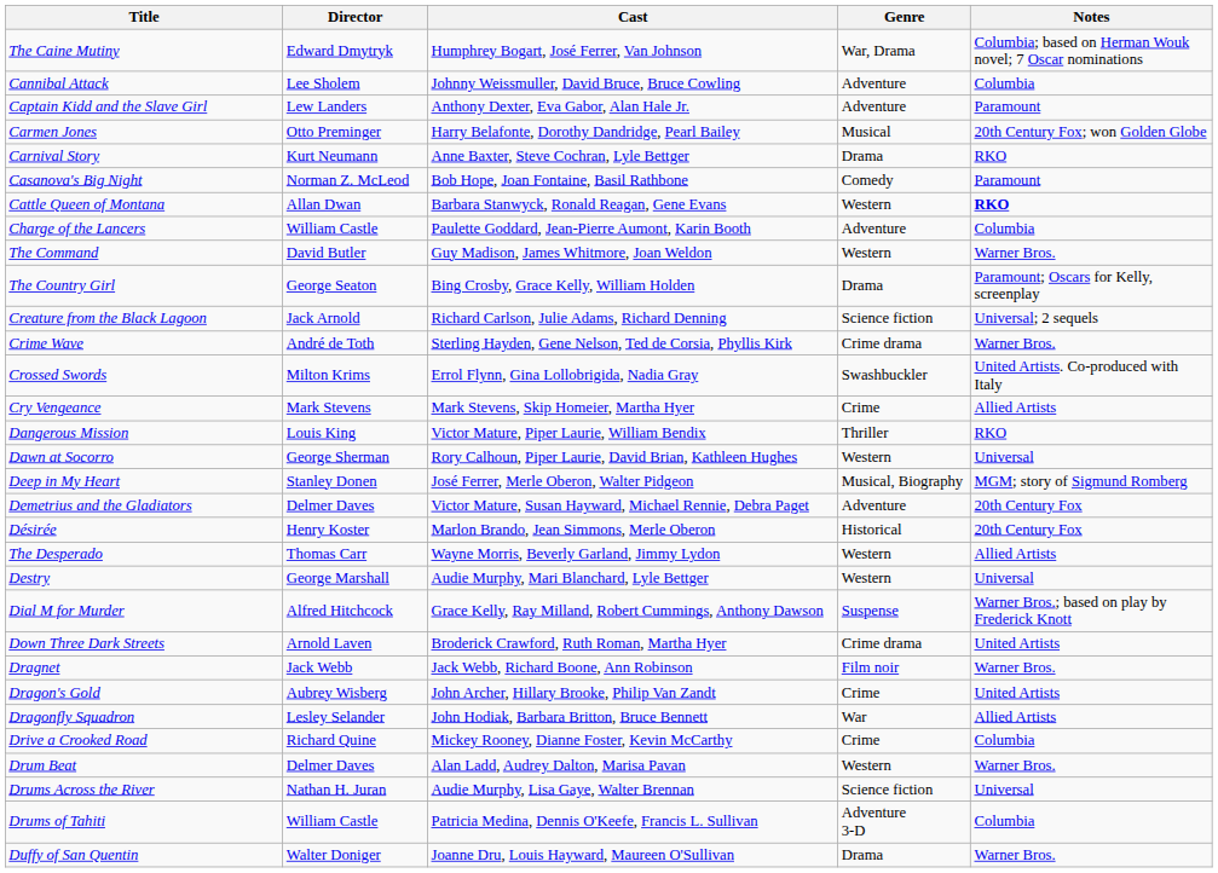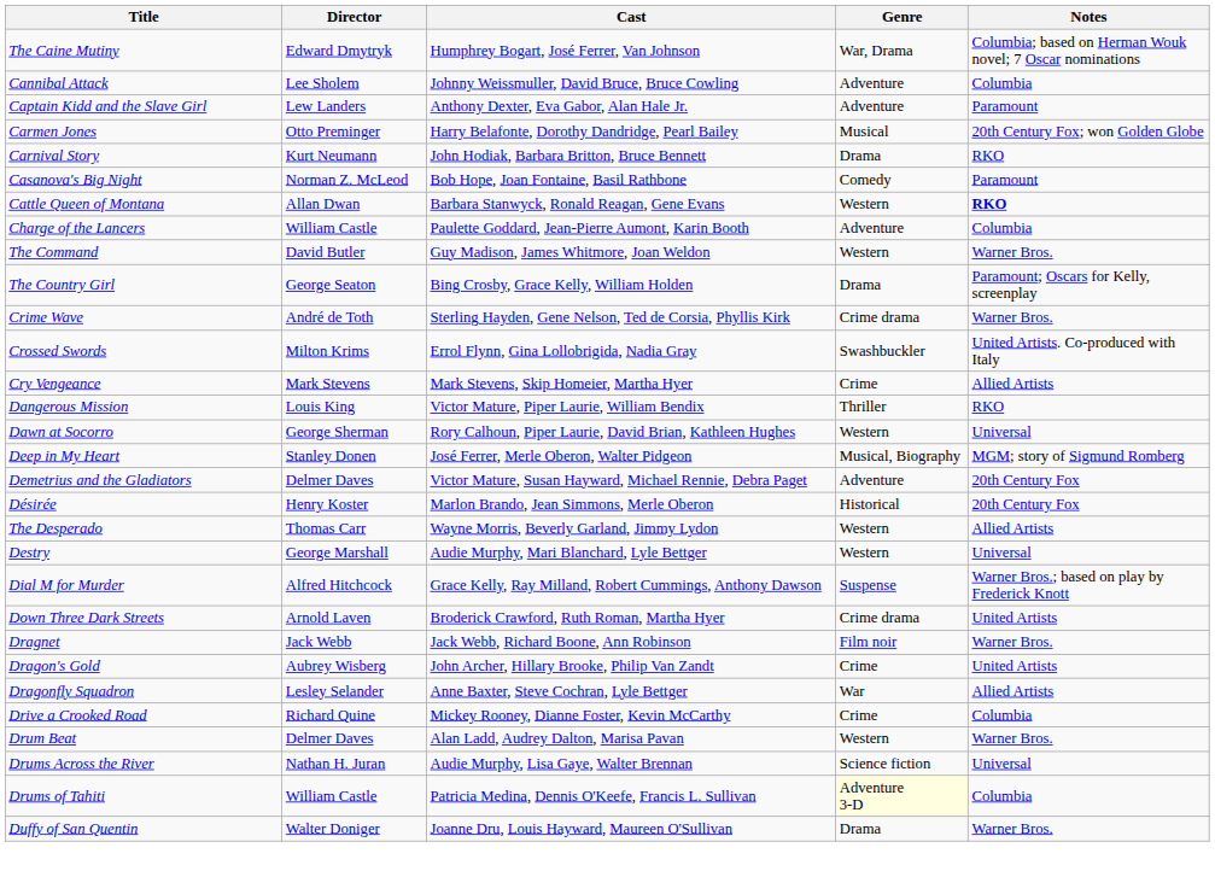Carnival Story | Cast: Anne Baxter, Steve Cochran, Lyle Bettger -> John Hodiak, Barbara Britton, Bruce Bennett
- row: Creature from the Black Lagoon | Jack Arnold | Richard Carlson, Julie Adams, Richard Denning | Science fiction | Universal; 2 sequels
Dragonfly Squadron | Cast: John Hodiak, Barbara Britton, Bruce Bennett -> Anne Baxter, Steve Cochran, Lyle Bettger
Drums of Tahiti | Genre: no background -> lightyellow background
